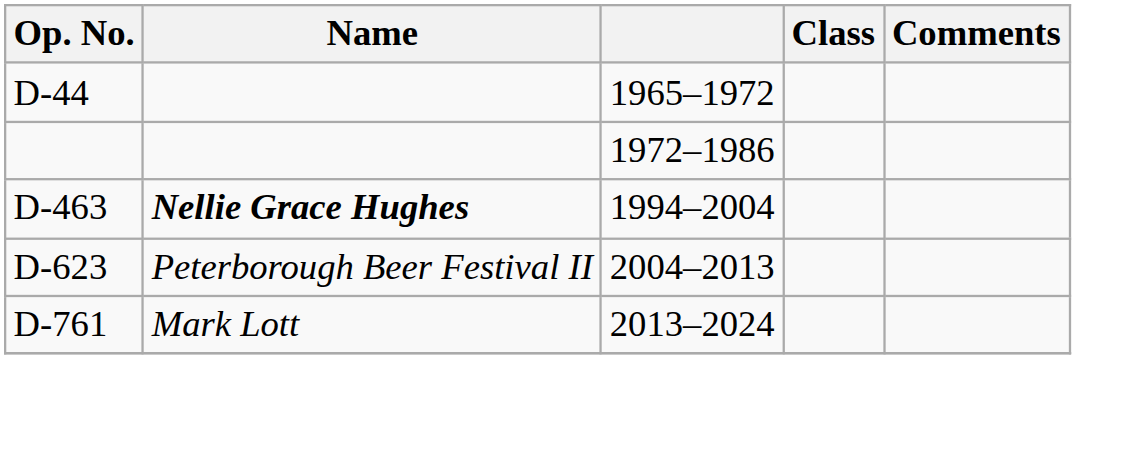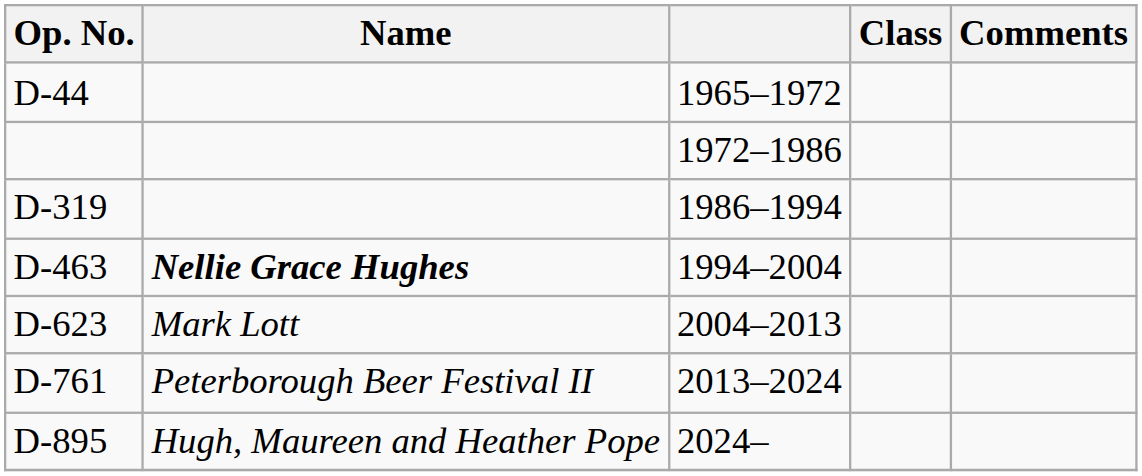+ row: D-319 | 1986–1994
D-623 | Name: Peterborough Beer Festival II -> Mark Lott
D-761 | Name: Mark Lott -> Peterborough Beer Festival II
+ row: D-895 | Hugh, Maureen and Heather Pope | 2024–
